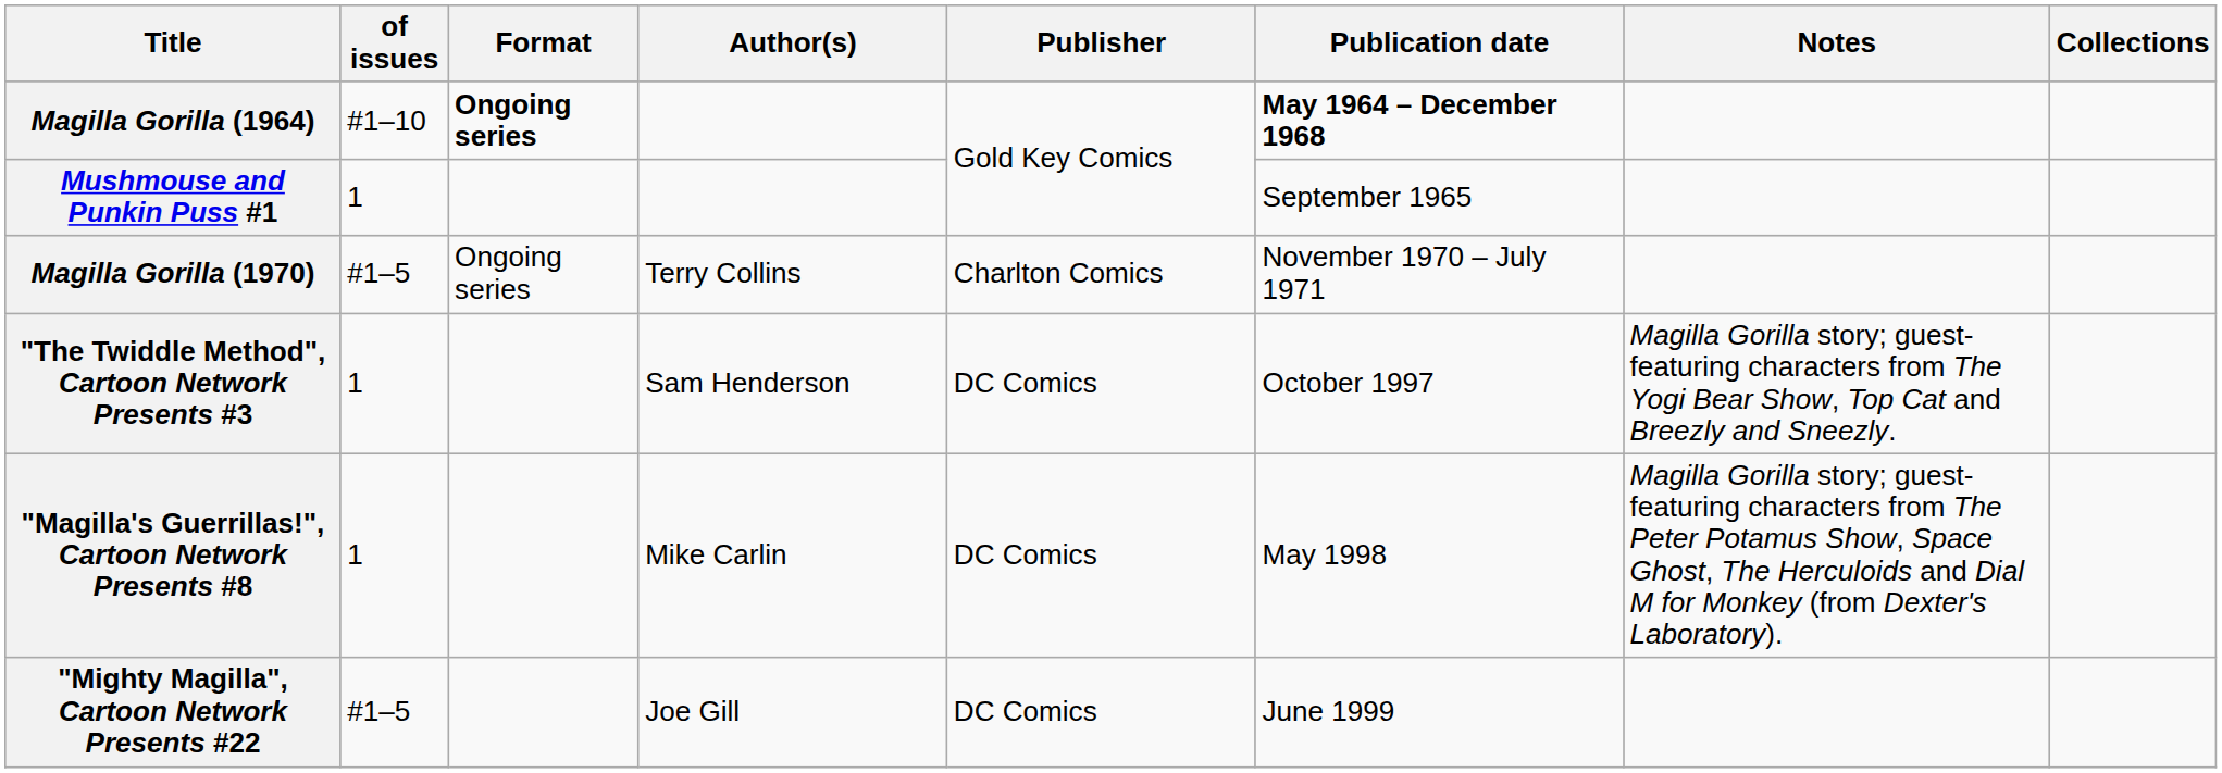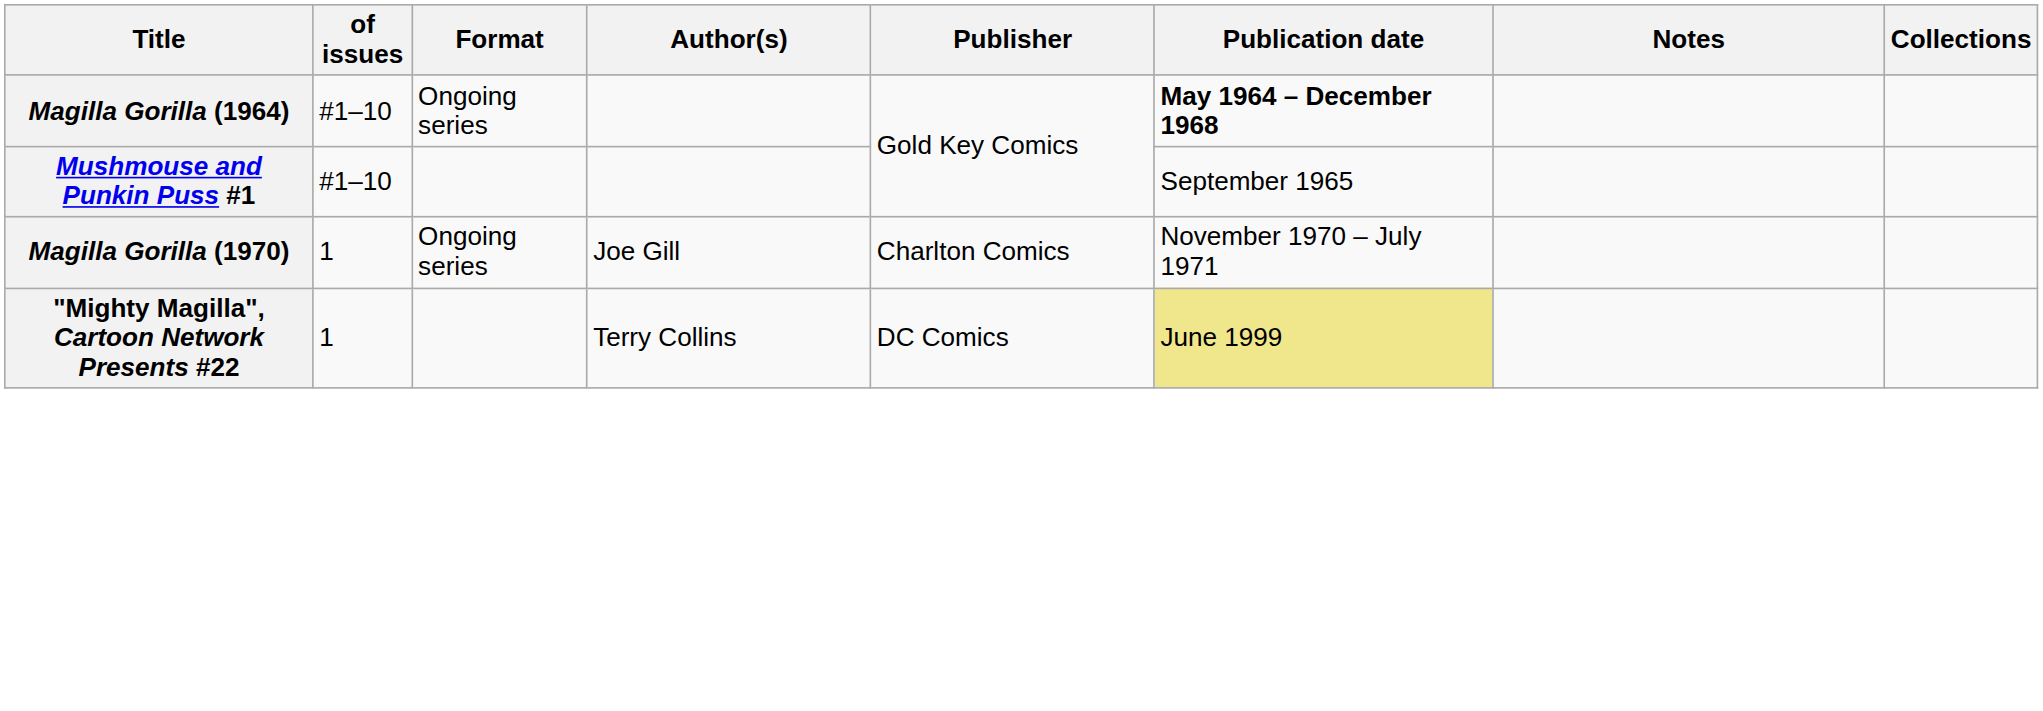Magilla Gorilla (1964) | Format: bold -> normal
Mushmouse and Punkin Puss #1 | of issues: 1 -> #1–10
Magilla Gorilla (1970) | of issues: #1–5 -> 1
Magilla Gorilla (1970) | Author(s): Terry Collins -> Joe Gill
- row: "The Twiddle Method", Cartoon Network Presents #3 | 1 | Sam Henderson | DC Comics | October 1997 | Magilla Gorilla story; guest-featuring characters from The Yogi Bear Show, Top Cat and Breezly and Sneezly.
- row: "Magilla's Guerrillas!", Cartoon Network Presents #8 | 1 | Mike Carlin | DC Comics | May 1998 | Magilla Gorilla story; guest-featuring characters from The Peter Potamus Show, Space Ghost, The Herculoids and Dial M for Monkey (from Dexter's Laboratory).
"Mighty Magilla", Cartoon Network Presents #22 | of issues: #1–5 -> 1
"Mighty Magilla", Cartoon Network Presents #22 | Author(s): Joe Gill -> Terry Collins
"Mighty Magilla", Cartoon Network Presents #22 | Publication date: no background -> khaki background
